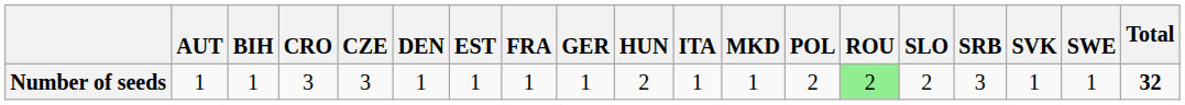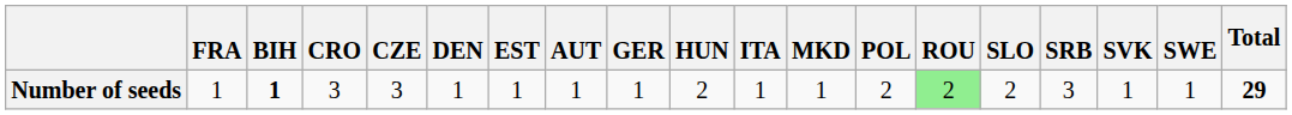columns swapped: AUT <-> FRA
Number of seeds | BIH: normal -> bold
Number of seeds | Total: 32 -> 29
